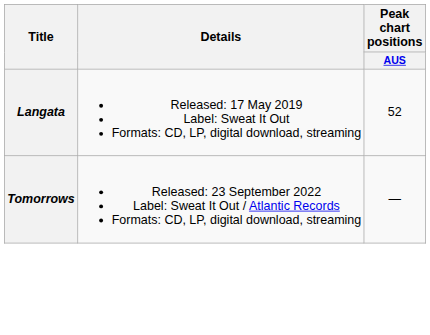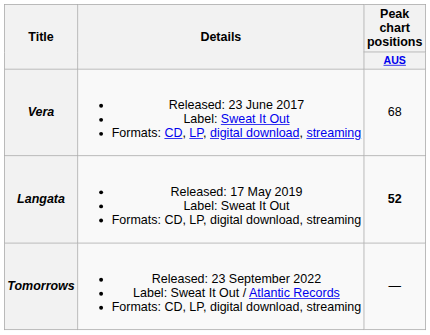+ row: Vera | Released: 23 June 2017 Label: Sweat It Out Formats: CD, LP, digital download, streaming | 68
Langata | Peak chart positions / AUS: normal -> bold
